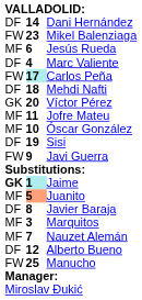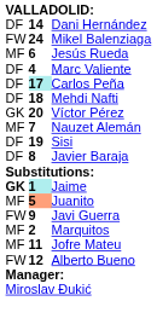Mikel Balenziaga | column 2: 23 -> 24
Carlos Peña | column 1: FW -> DF
rows swapped: Nauzet Alemán <-> Jofre Mateu
- row: MF | 10 | Óscar González
rows swapped: Javi Guerra <-> Javier Baraja
Marquitos | column 2: 3 -> 2
Alberto Bueno | column 1: DF -> FW
- row: FW | 25 | Manucho
